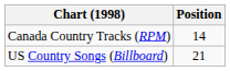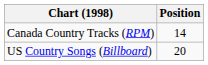US Country Songs (Billboard) | Position: 21 -> 20
